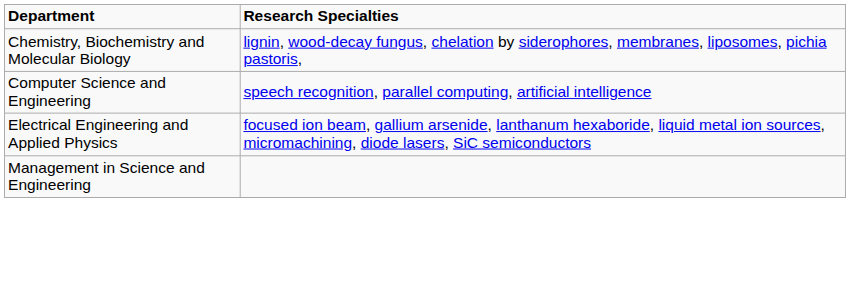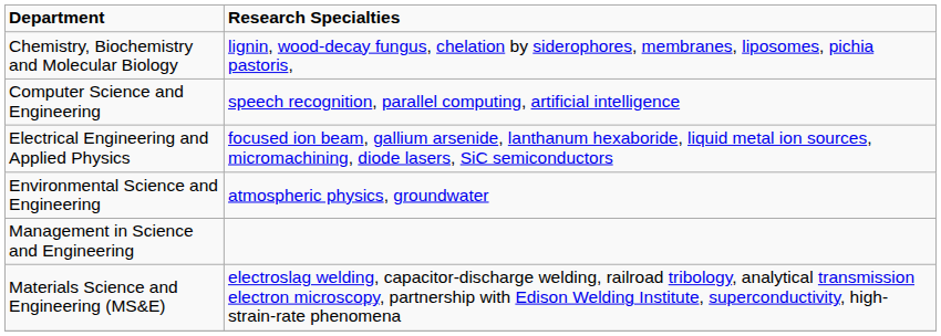+ row: Environmental Science and Engineering | atmospheric physics, groundwater
+ row: Materials Science and Engineering (MS&E) | electroslag welding, capacitor-discharge welding, railroad tribology, analytical transmission electron microscopy, partnership with Edison Welding Institute, superconductivity, high-strain-rate phenomena
